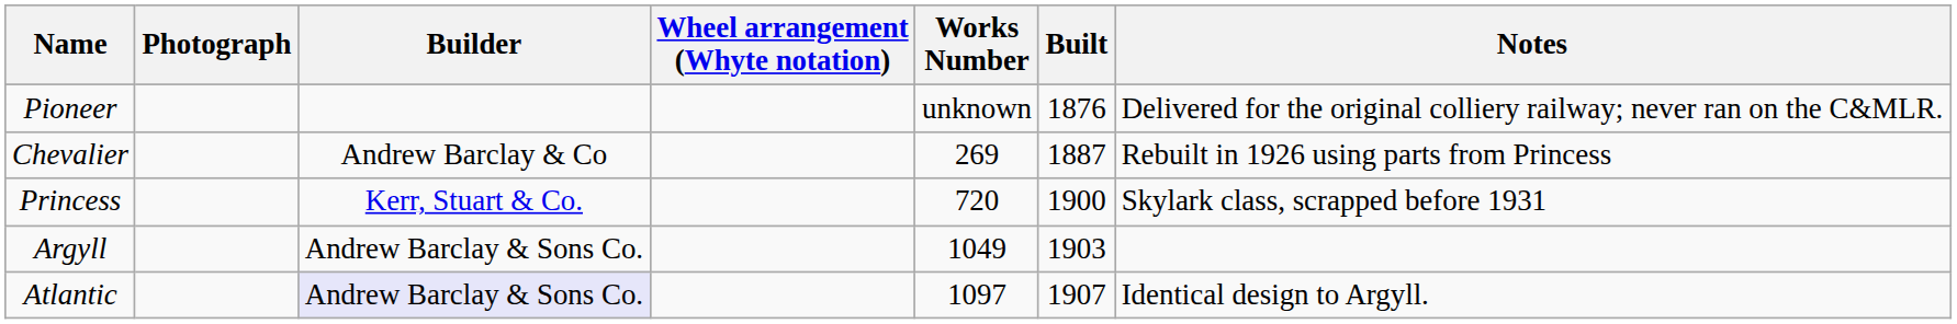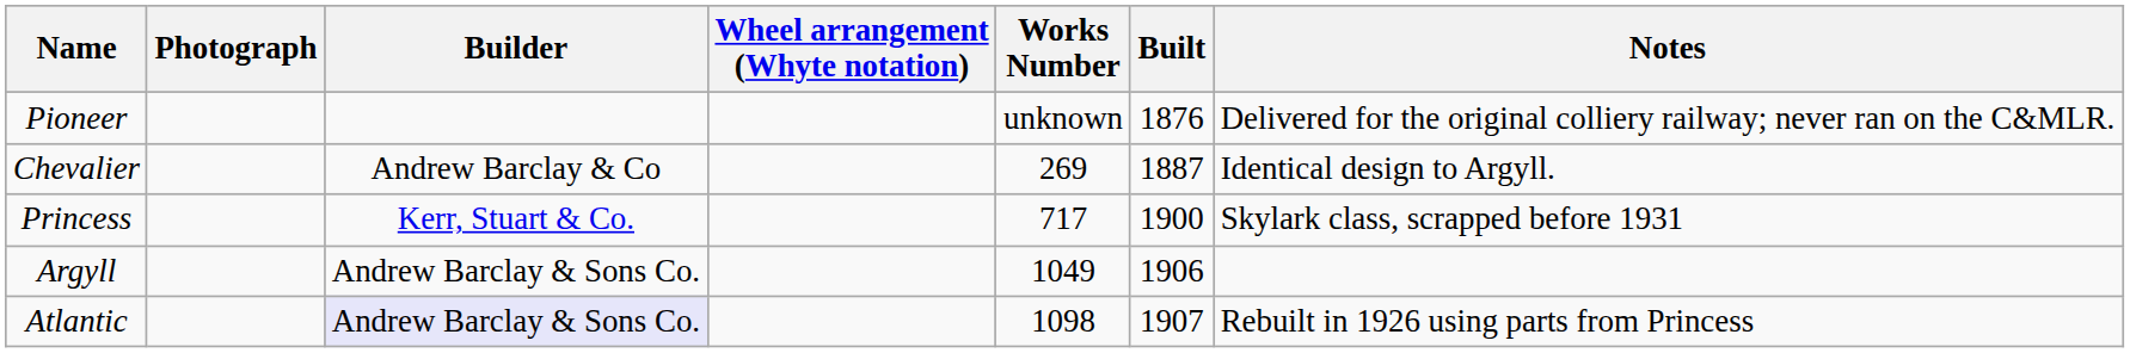Chevalier | Notes: Rebuilt in 1926 using parts from Princess -> Identical design to Argyll.
Princess | Works Number: 720 -> 717
Argyll | Built: 1903 -> 1906
Atlantic | Works Number: 1097 -> 1098
Atlantic | Notes: Identical design to Argyll. -> Rebuilt in 1926 using parts from Princess
